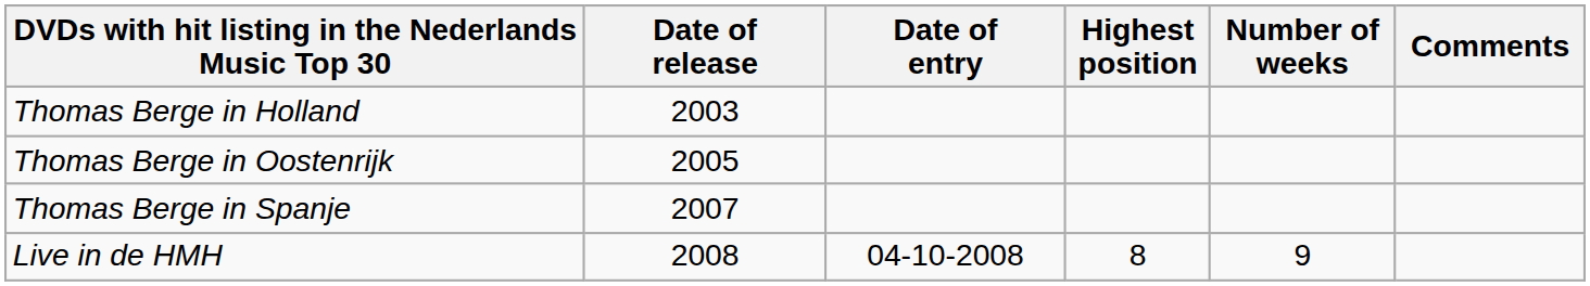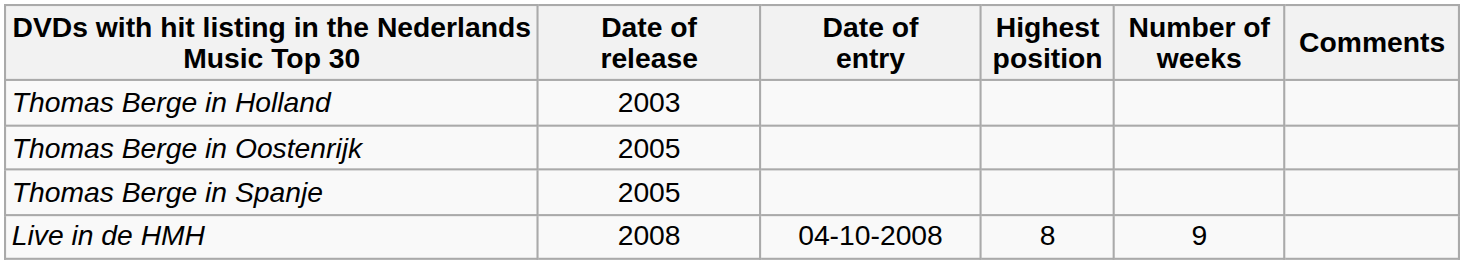Thomas Berge in Spanje | Date of release: 2007 -> 2005
